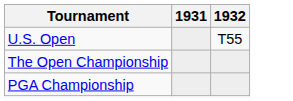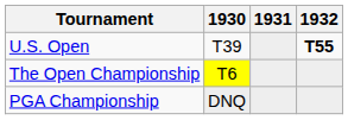+ column: 1930 | T39 | T6 | DNQ
U.S. Open | 1932: normal -> bold
